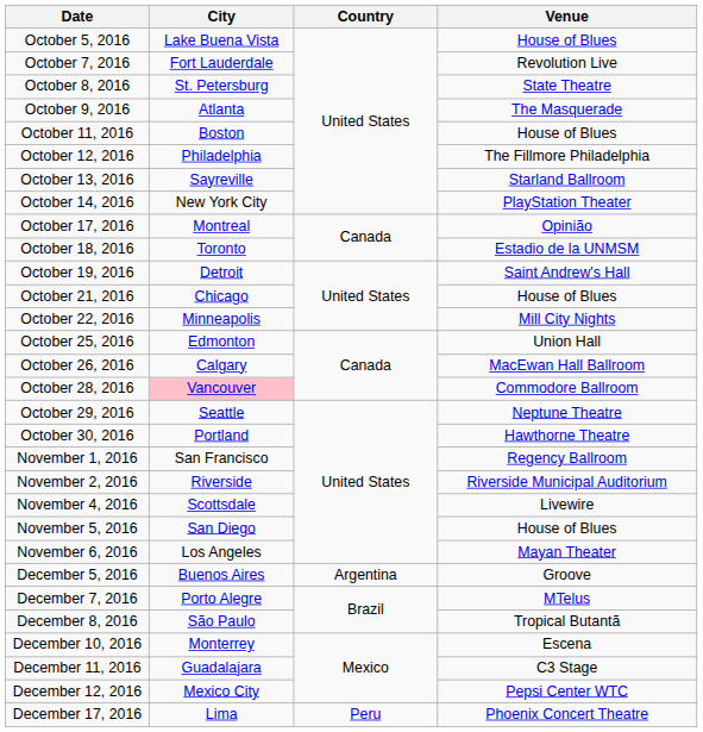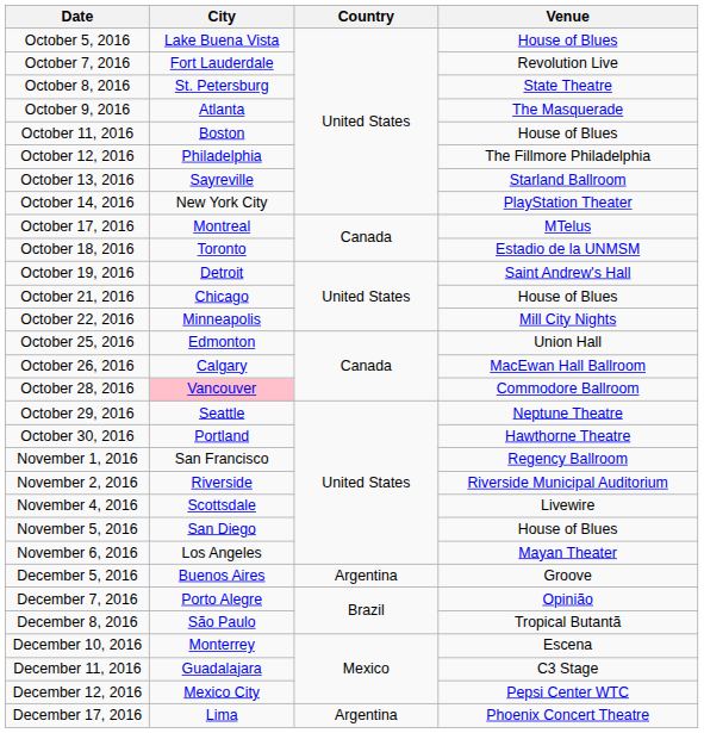October 17, 2016 | Venue: Opinião -> MTelus
December 7, 2016 | Venue: MTelus -> Opinião
December 17, 2016 | Country: Peru -> Argentina
